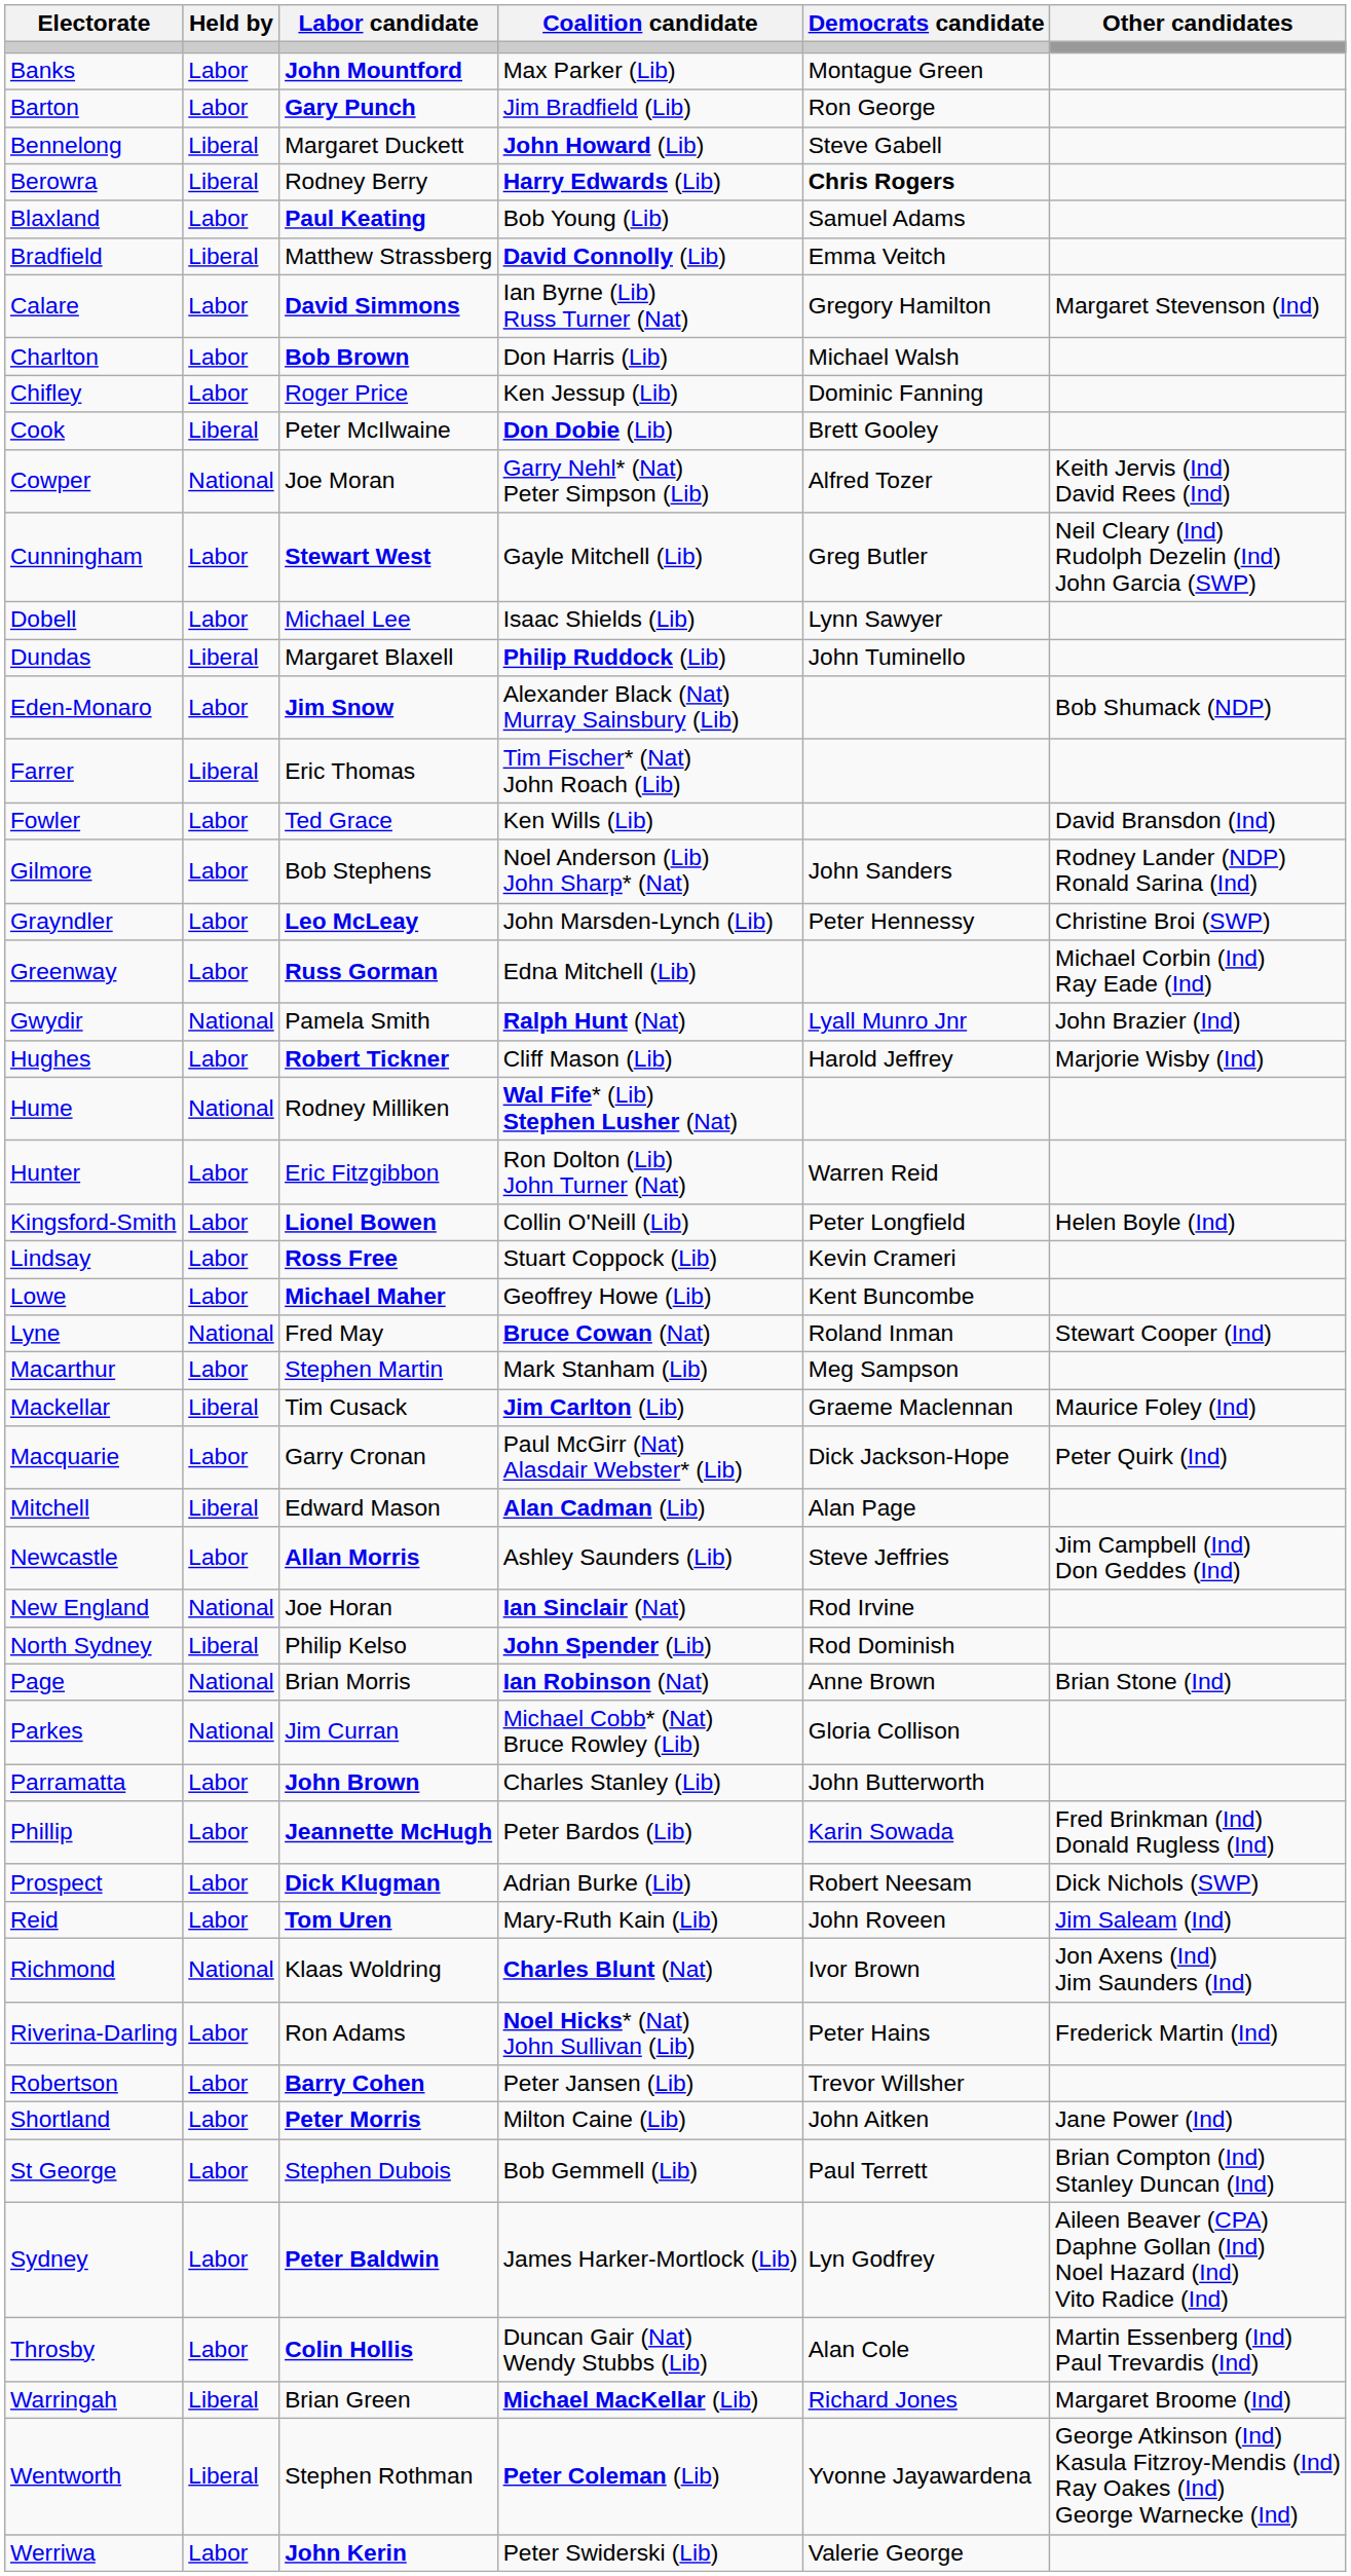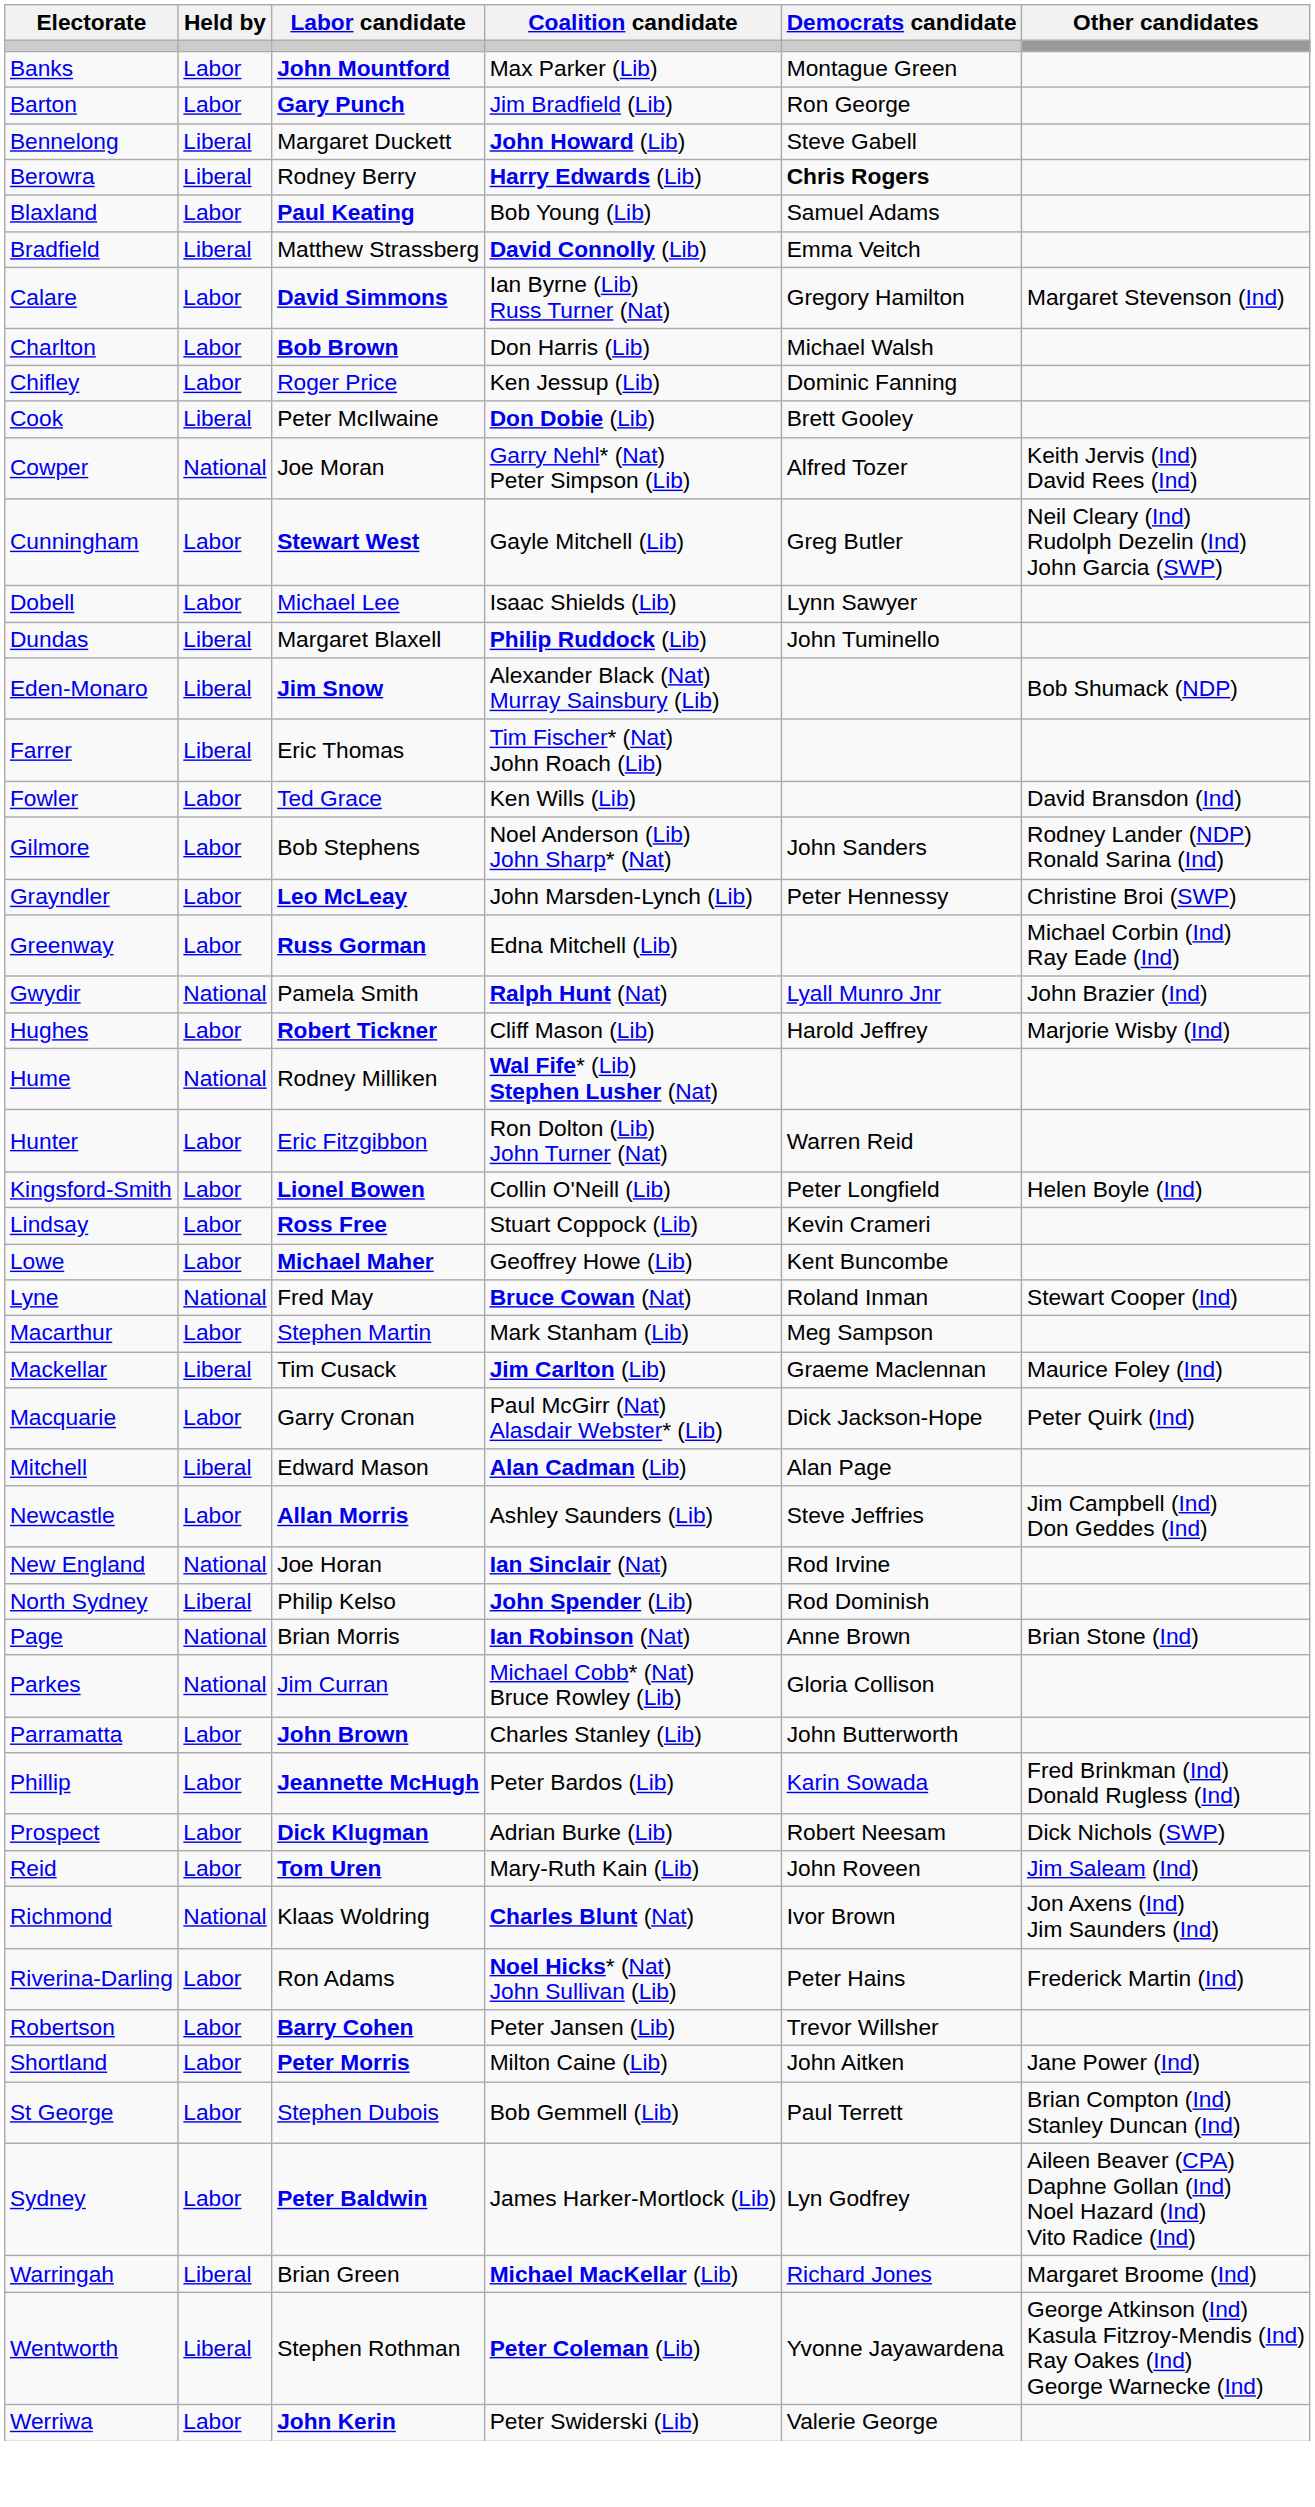Eden-Monaro | Held by: Labor -> Liberal
- row: Throsby | Labor | Colin Hollis | Duncan Gair (Nat) Wendy Stubbs (Lib) | Alan Cole | Martin Essenberg (Ind) Paul Trevardis (Ind)
